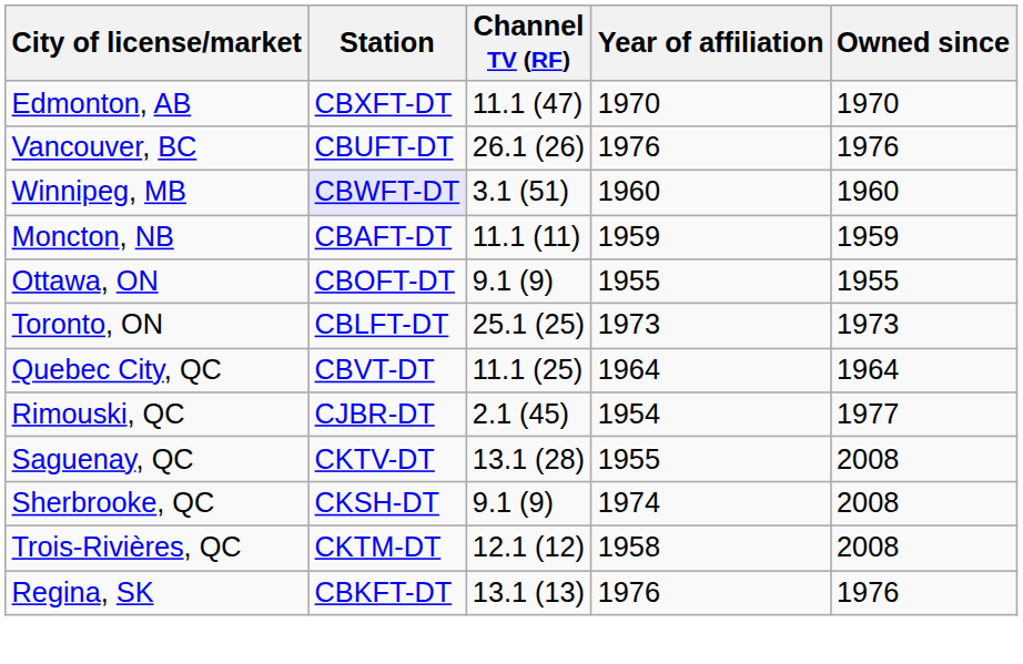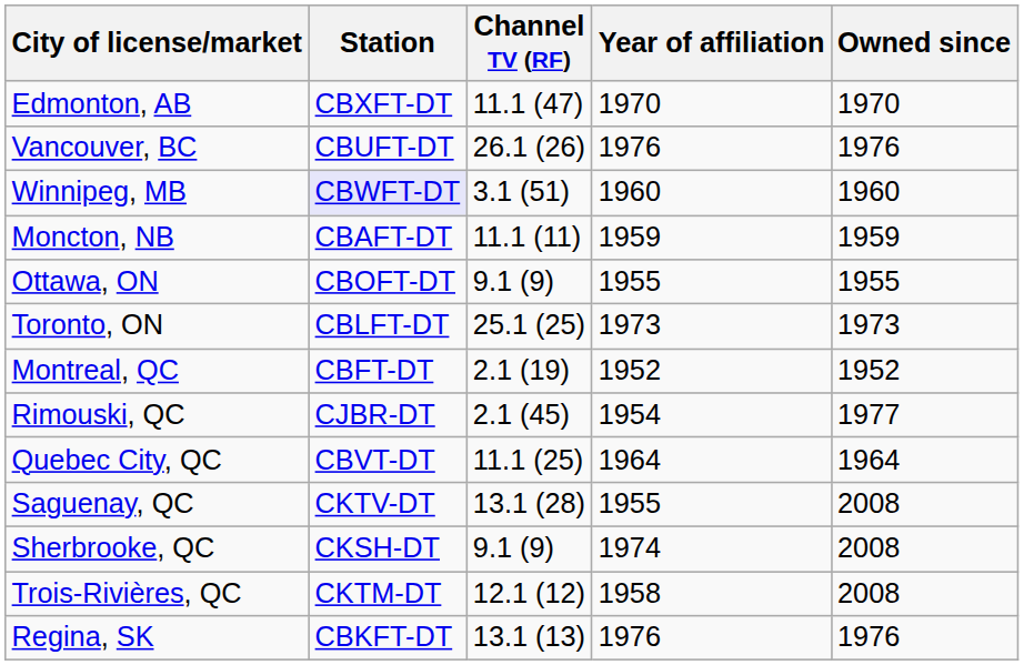+ row: Montreal, QC | CBFT-DT | 2.1 (19) | 1952 | 1952
rows swapped: Quebec City, QC <-> Rimouski, QC
